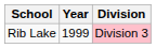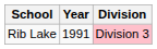Rib Lake | Year: 1999 -> 1991
